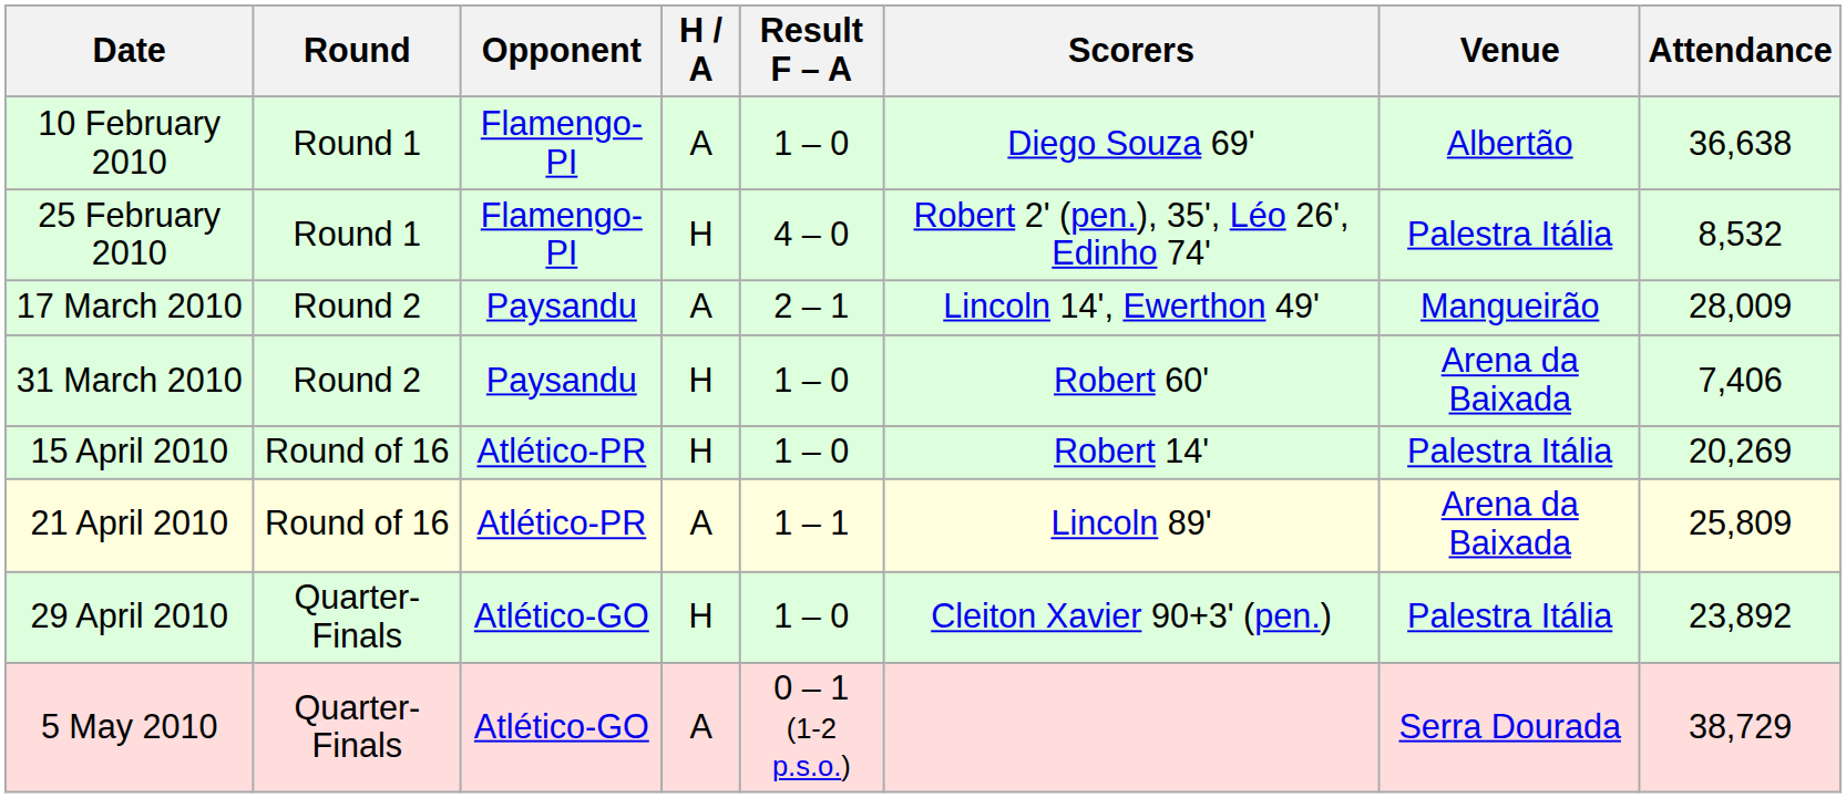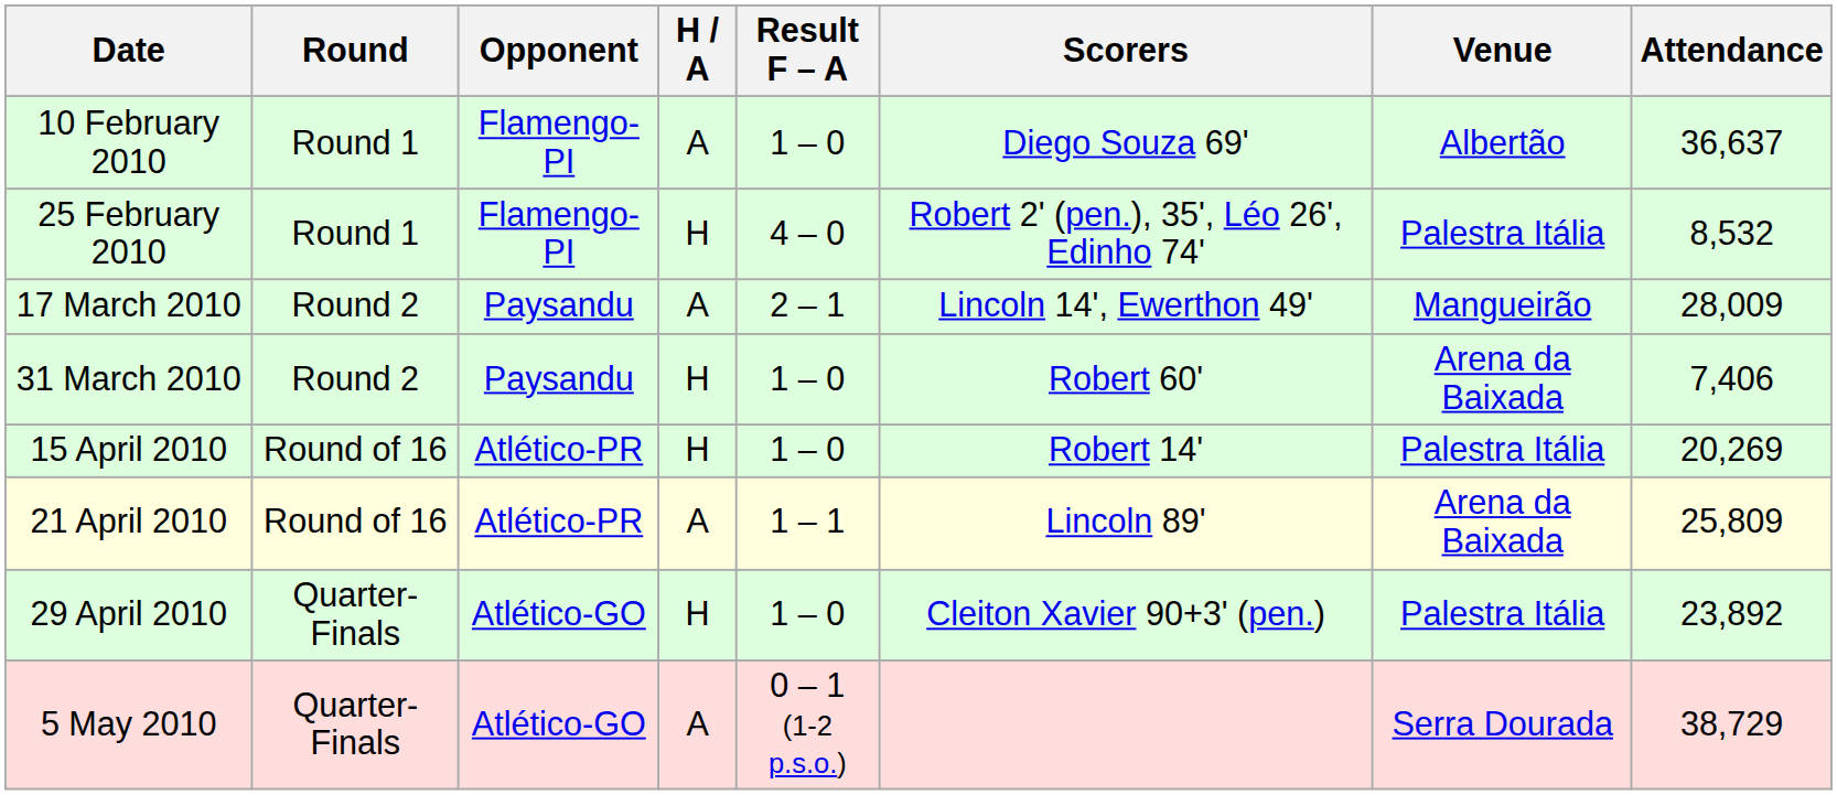10 February 2010 | Attendance: 36,638 -> 36,637
